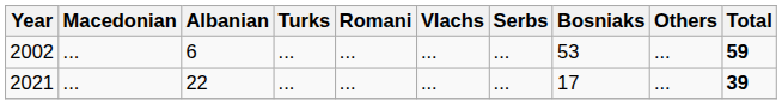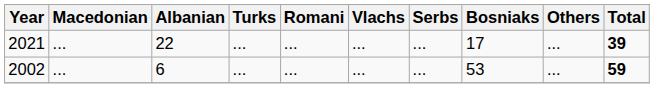rows swapped: 2002 <-> 2021
